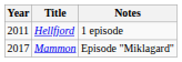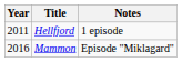Mammon | Year: 2017 -> 2016
